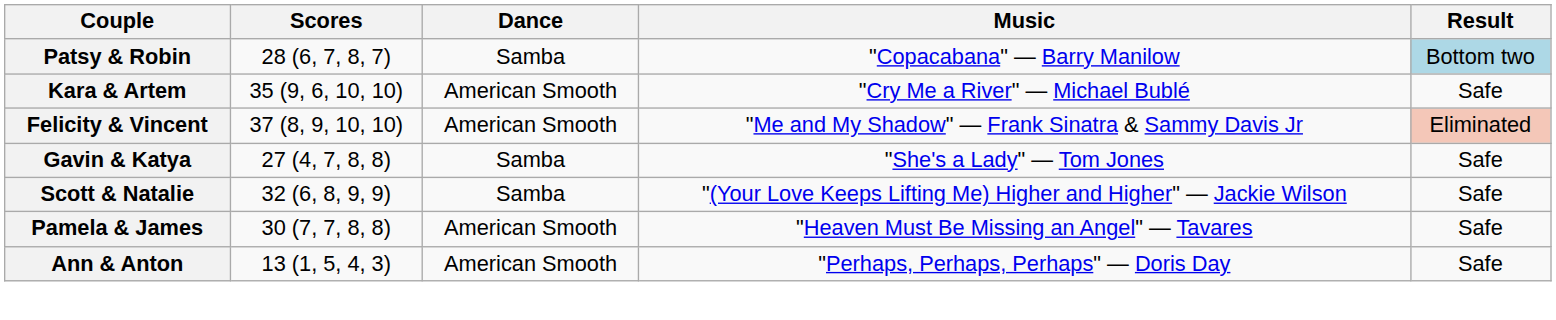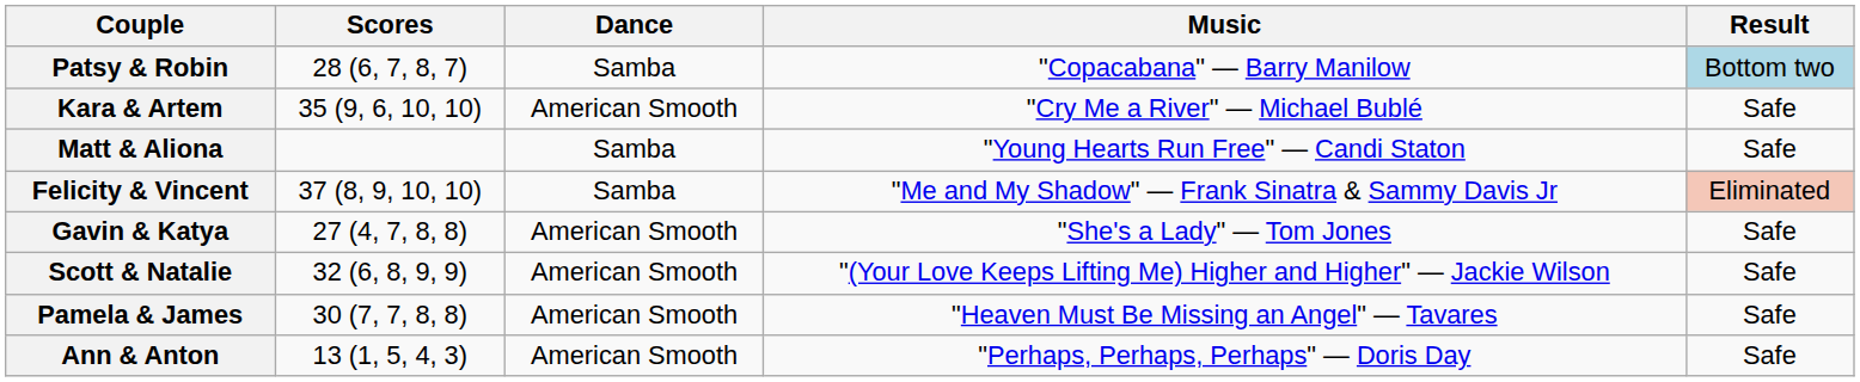+ row: Matt & Aliona | Samba | "Young Hearts Run Free" — Candi Staton | Safe
Felicity & Vincent | Dance: American Smooth -> Samba
Gavin & Katya | Dance: Samba -> American Smooth
Scott & Natalie | Dance: Samba -> American Smooth
